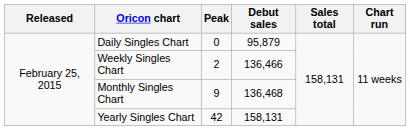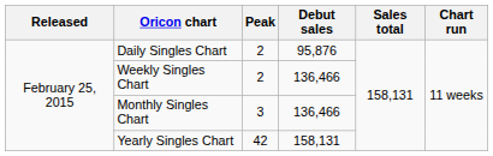Daily Singles Chart | Peak: 0 -> 2
Daily Singles Chart | Debut sales: 95,879 -> 95,876
Monthly Singles Chart | Peak: 9 -> 3
Monthly Singles Chart | Debut sales: 136,468 -> 136,466
